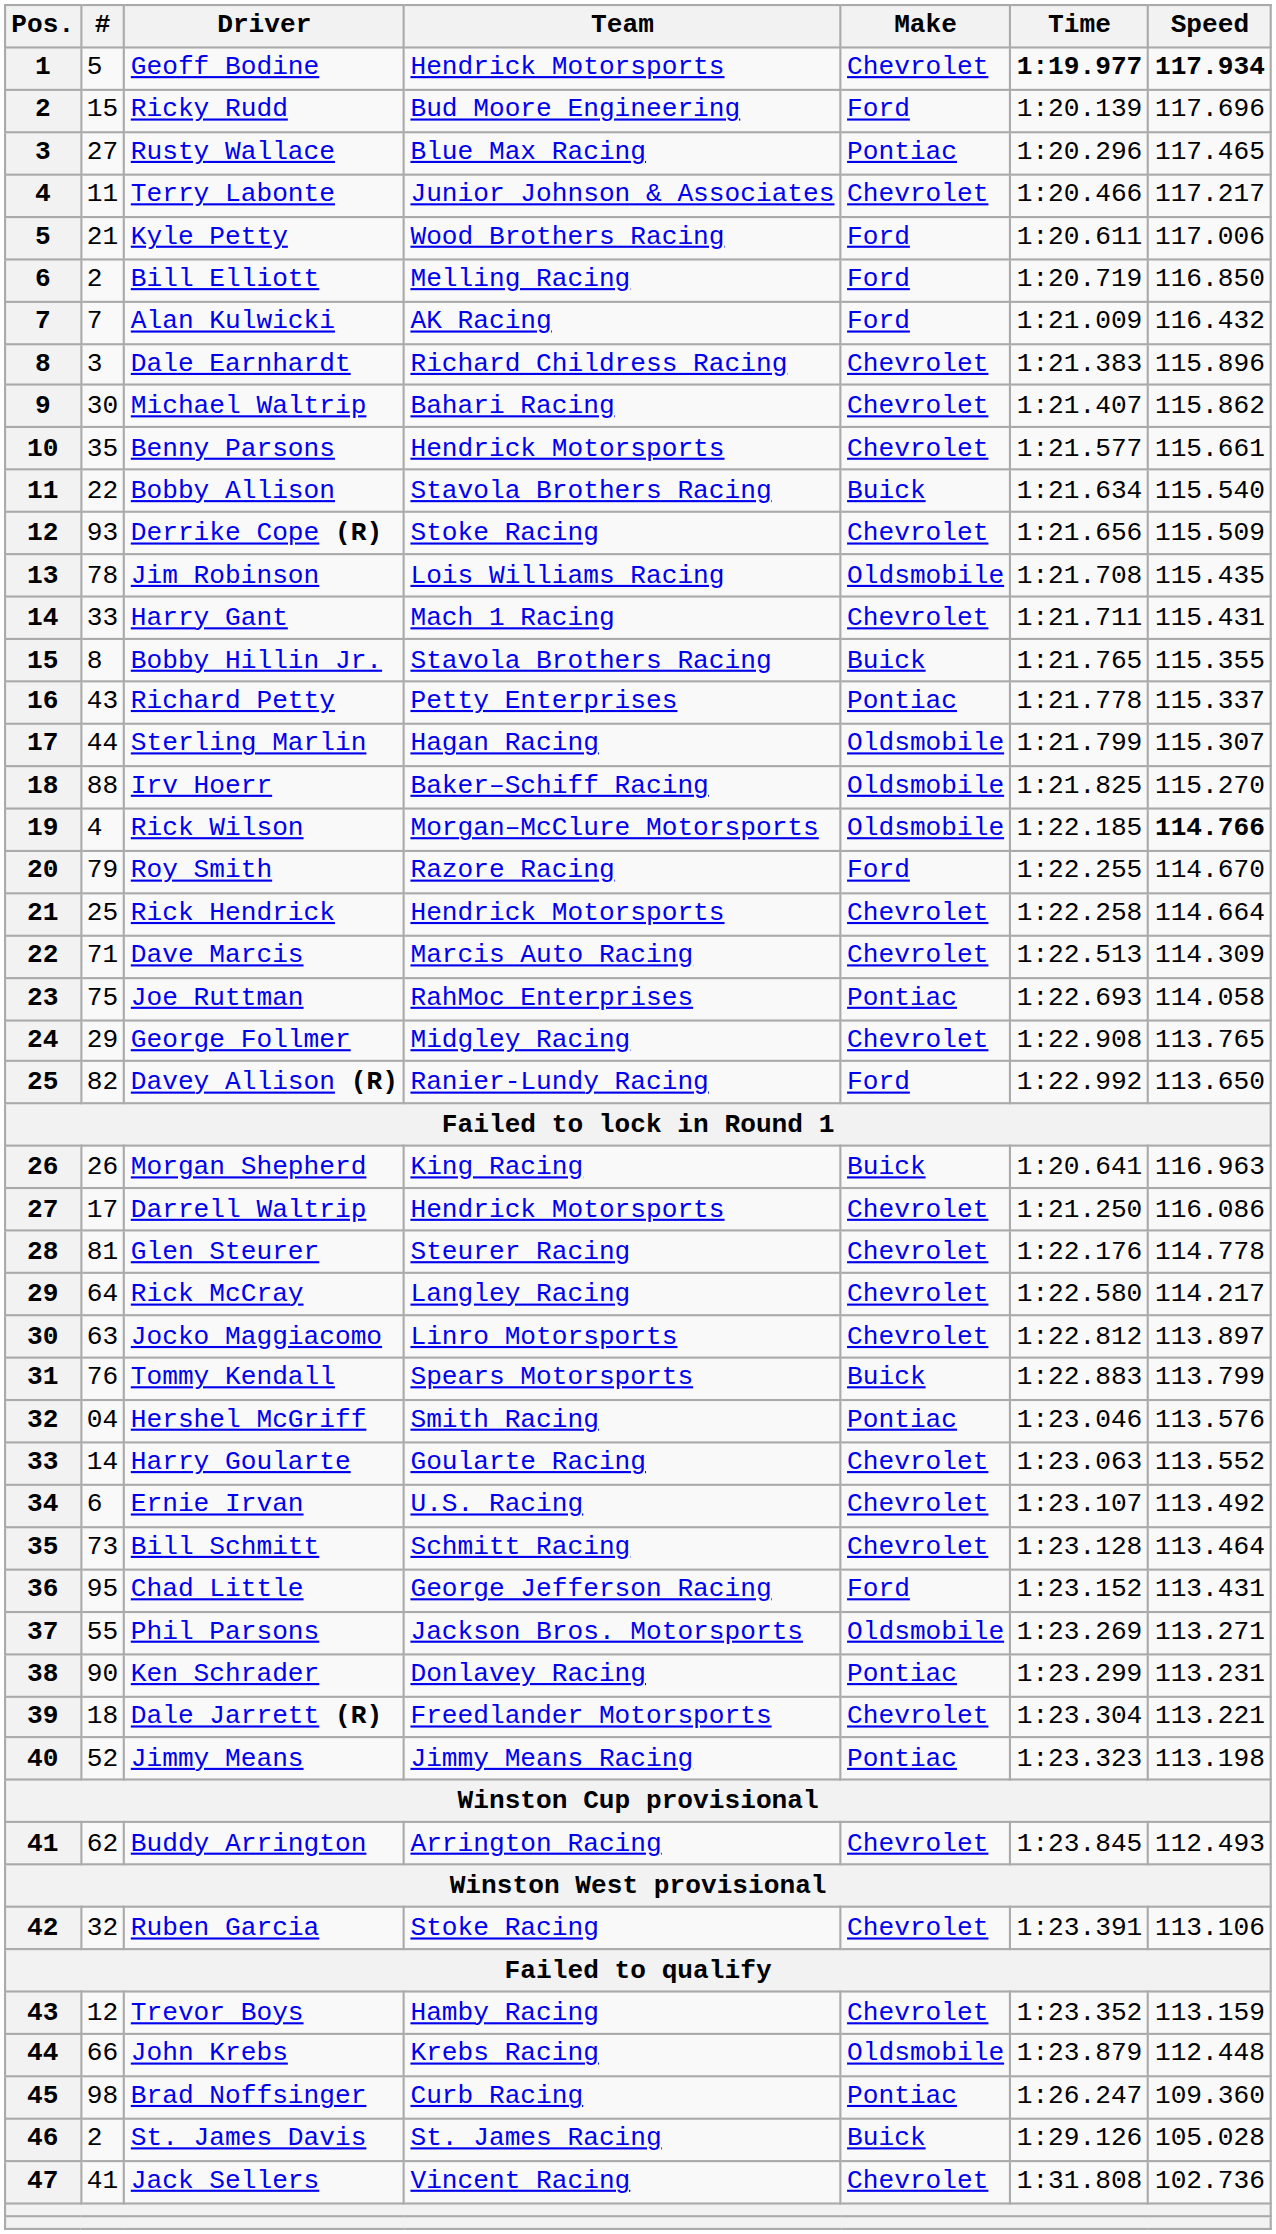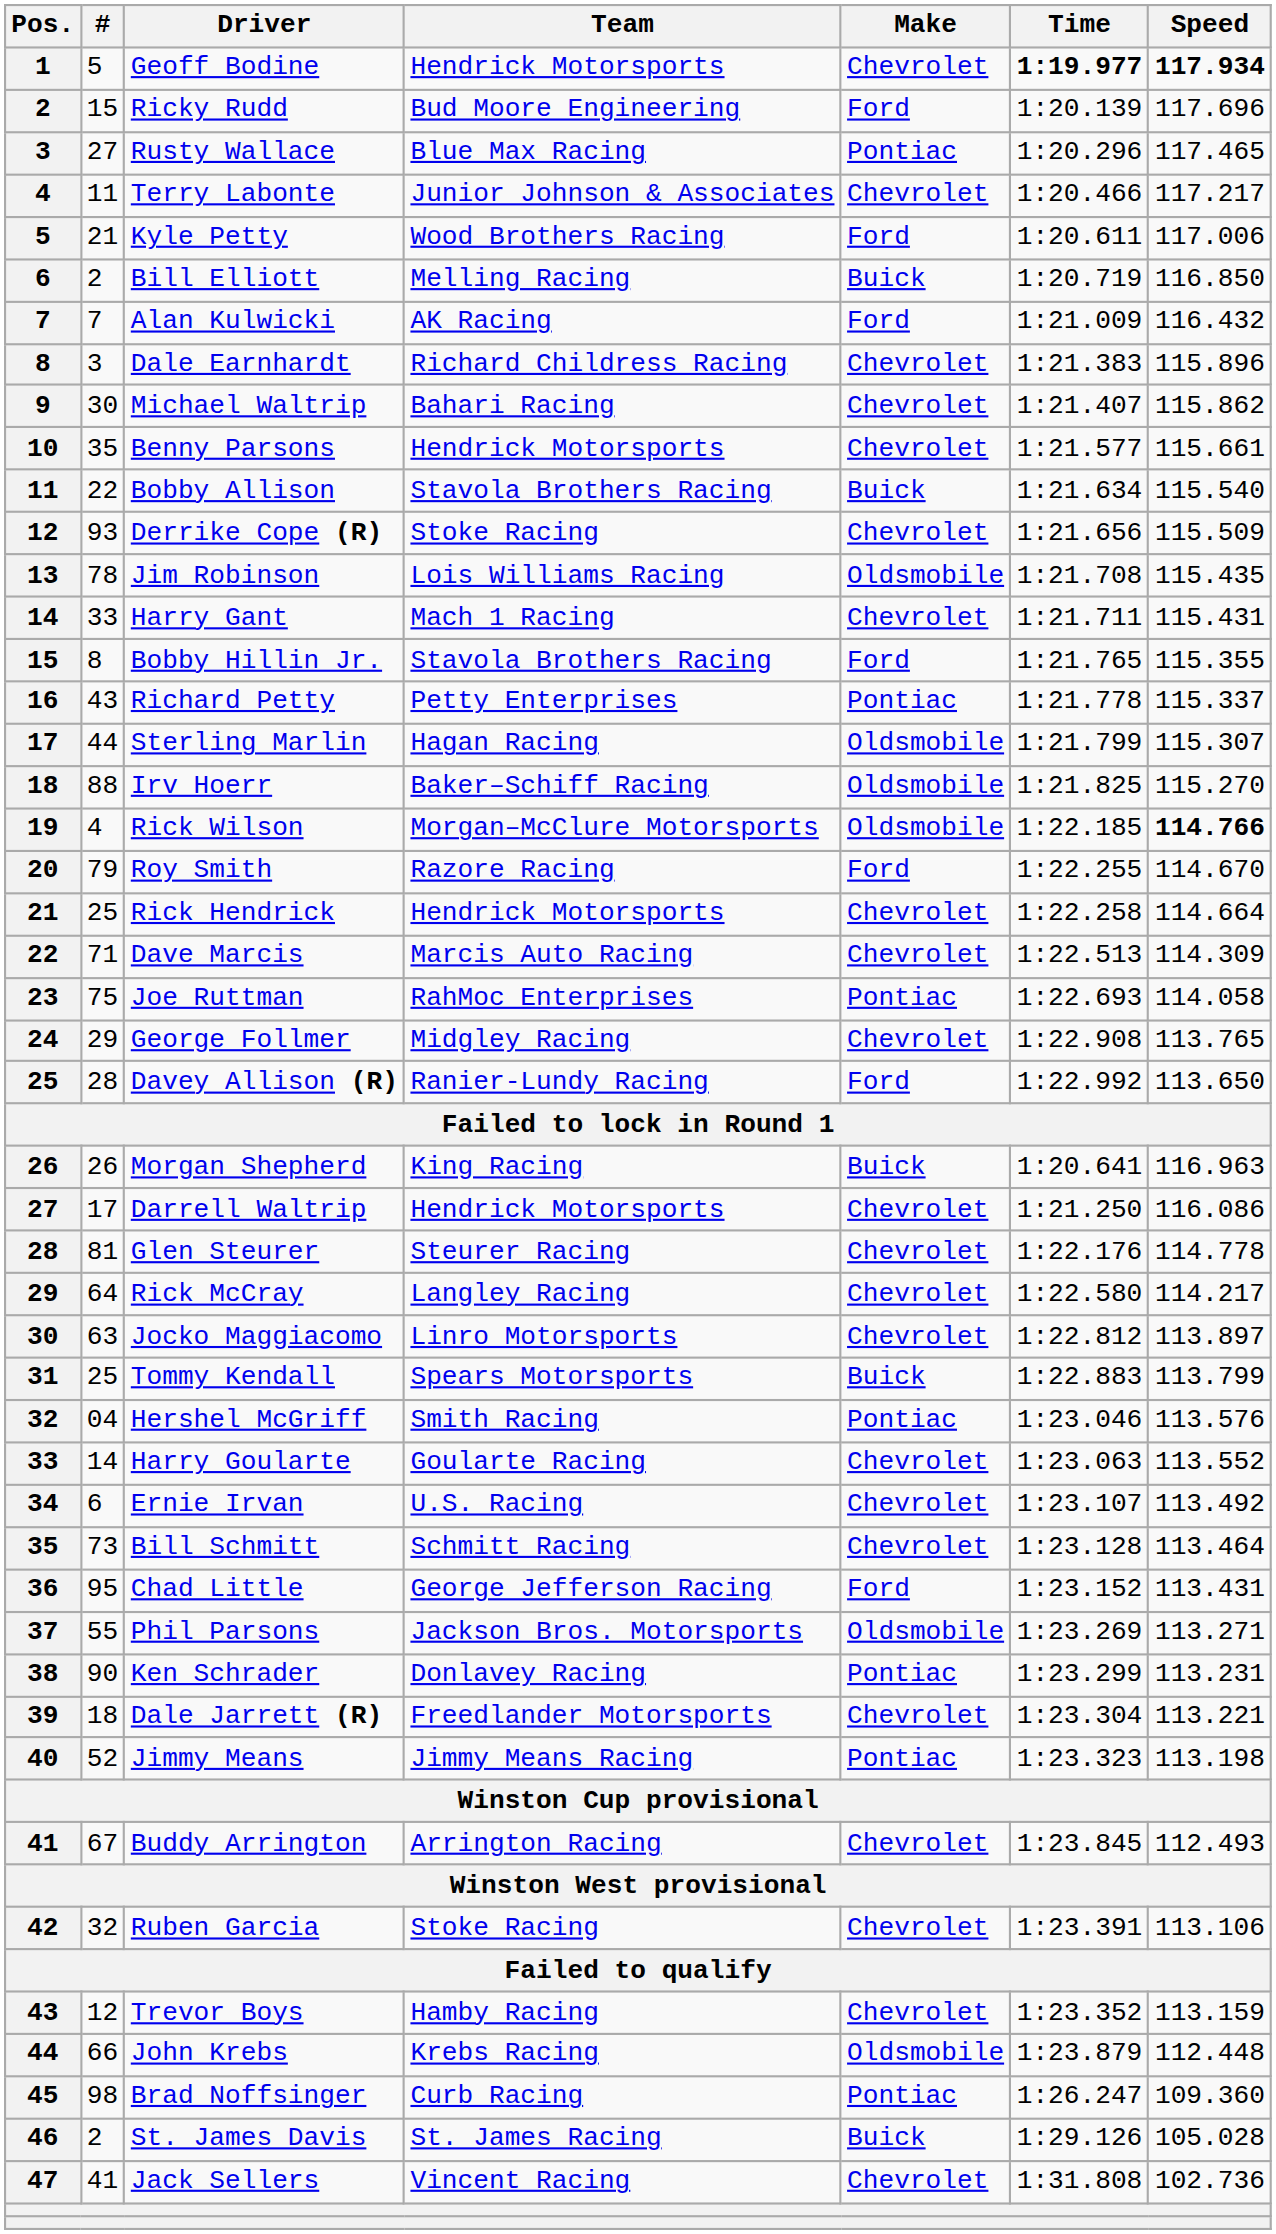Bill Elliott | Make: Ford -> Buick
Bobby Hillin Jr. | Make: Buick -> Ford
Davey Allison (R) | #: 82 -> 28
Tommy Kendall | #: 76 -> 25
Buddy Arrington | #: 62 -> 67
